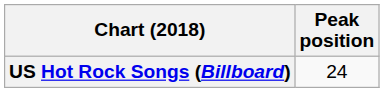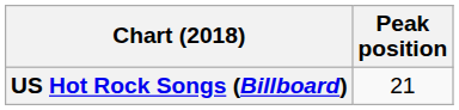US Hot Rock Songs (Billboard) | Peak position: 24 -> 21
